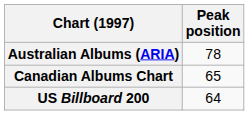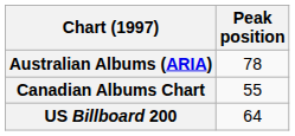Canadian Albums Chart | Peak position: 65 -> 55
